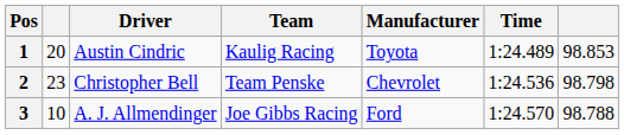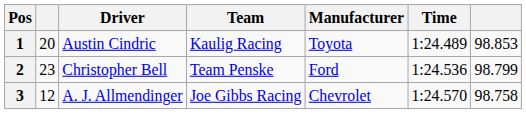2 | Manufacturer: Chevrolet -> Ford
2 | column 7: 98.798 -> 98.799
3 | column 2: 10 -> 12
3 | Manufacturer: Ford -> Chevrolet
3 | column 7: 98.788 -> 98.758
